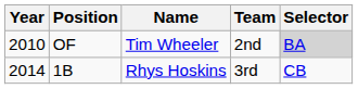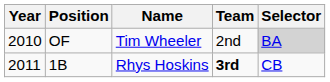1B | Year: 2014 -> 2011
1B | Team: normal -> bold
